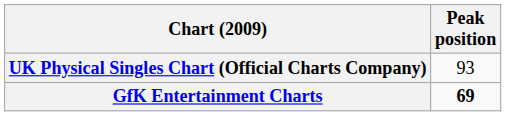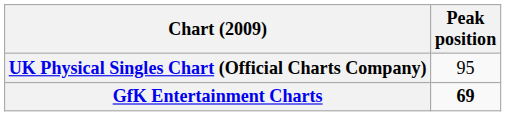UK Physical Singles Chart (Official Charts Company) | Peak position: 93 -> 95
